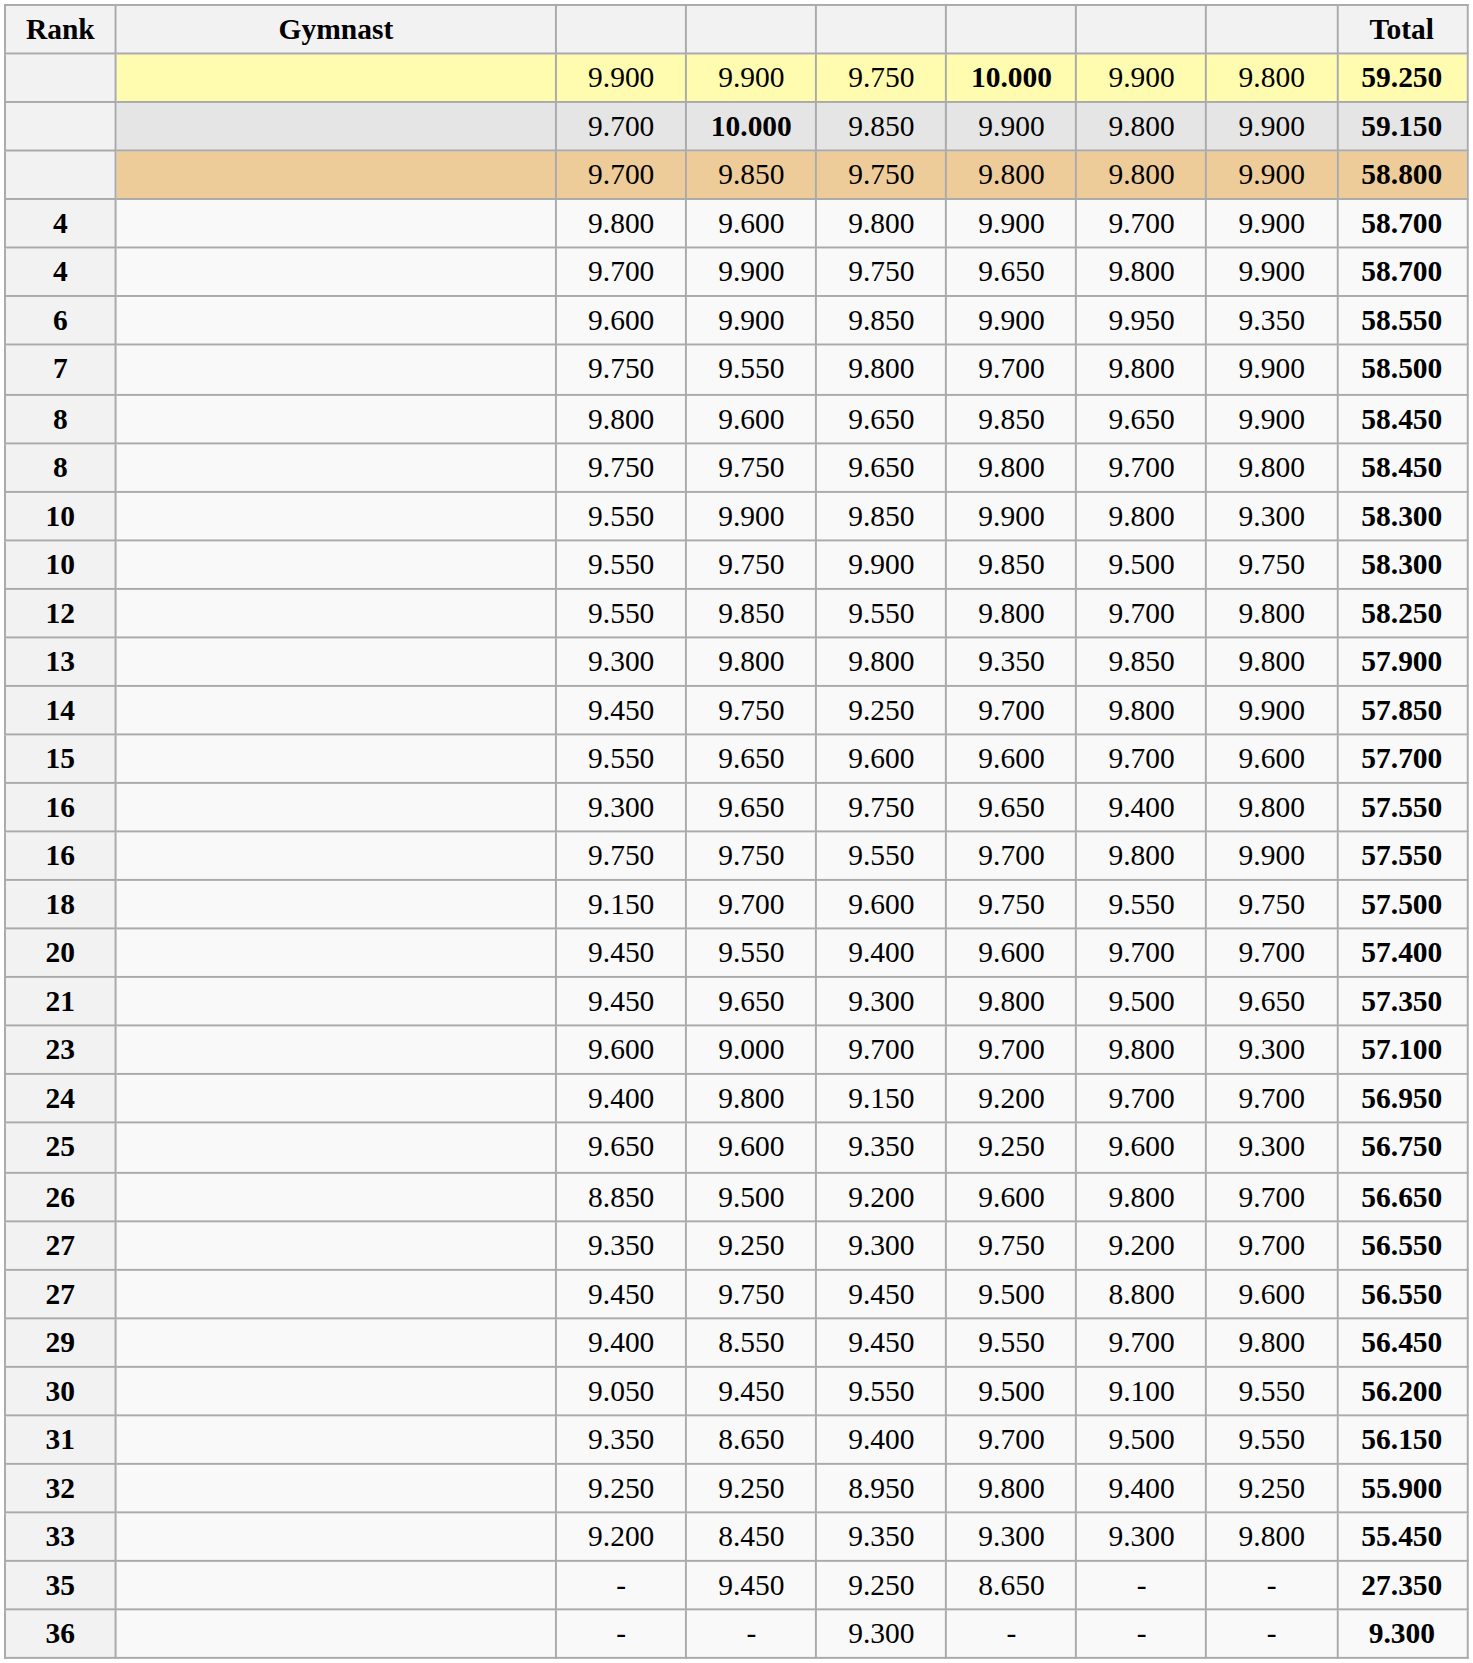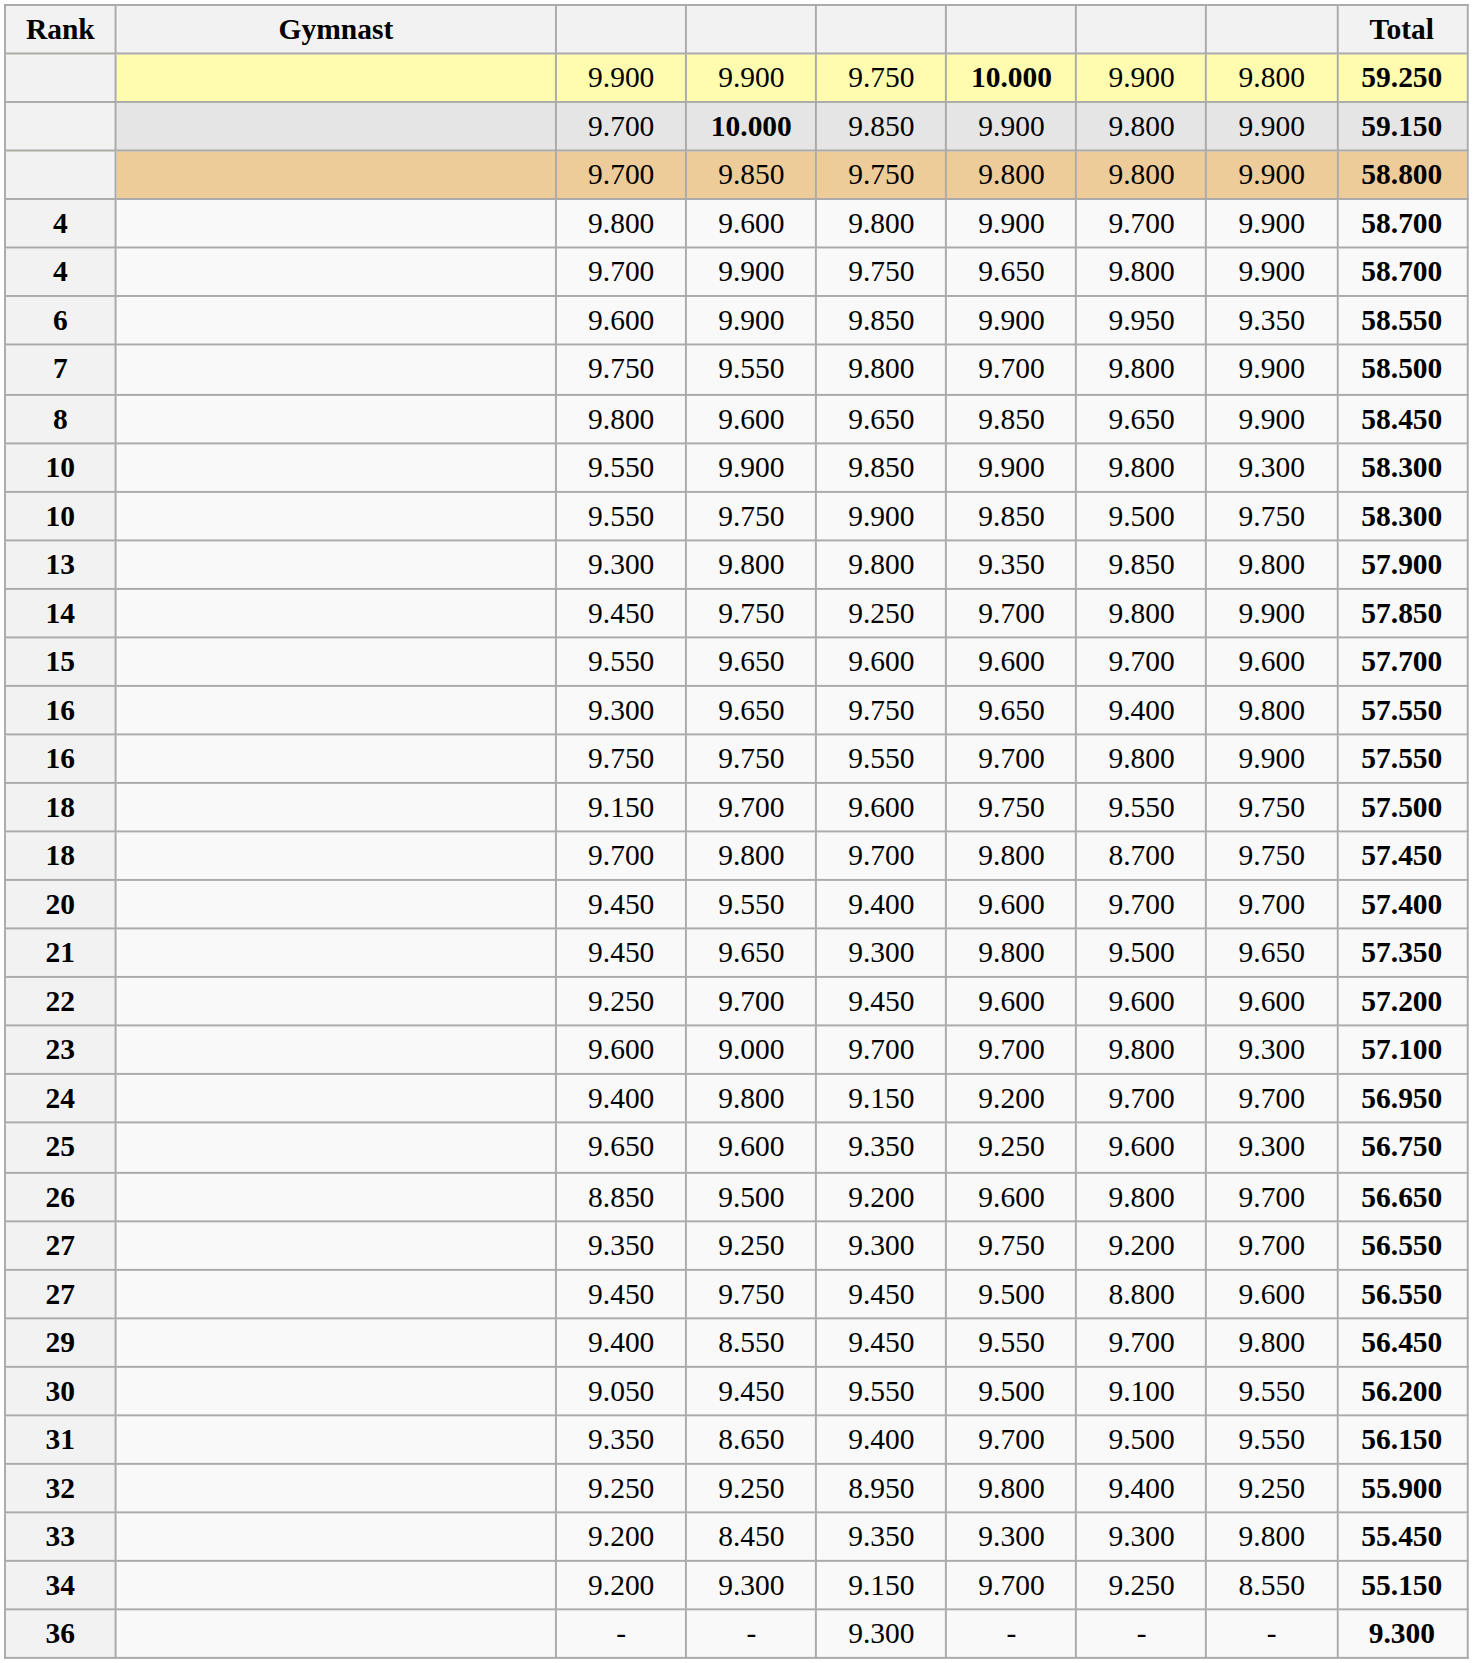- row: 8 | 9.750 | 9.750 | 9.650 | 9.800 | 9.700 | 9.800 | 58.450
- row: 12 | 9.550 | 9.850 | 9.550 | 9.800 | 9.700 | 9.800 | 58.250
+ row: 18 | 9.700 | 9.800 | 9.700 | 9.800 | 8.700 | 9.750 | 57.450
+ row: 22 | 9.250 | 9.700 | 9.450 | 9.600 | 9.600 | 9.600 | 57.200
+ row: 34 | 9.200 | 9.300 | 9.150 | 9.700 | 9.250 | 8.550 | 55.150
- row: 35 | - | 9.450 | 9.250 | 8.650 | - | - | 27.350
